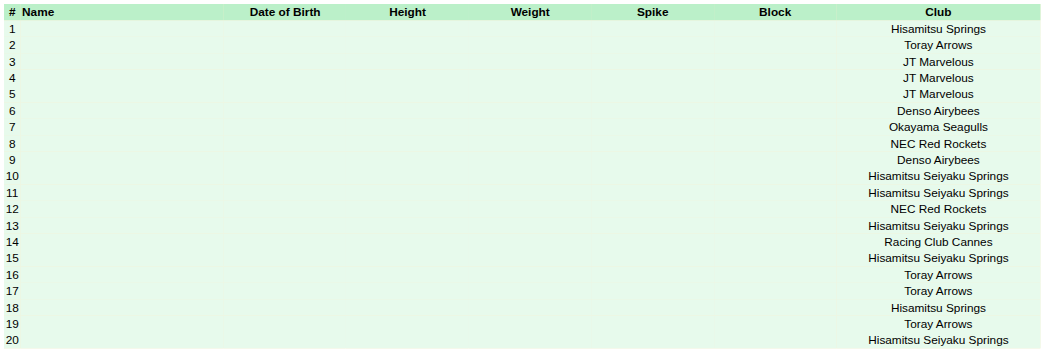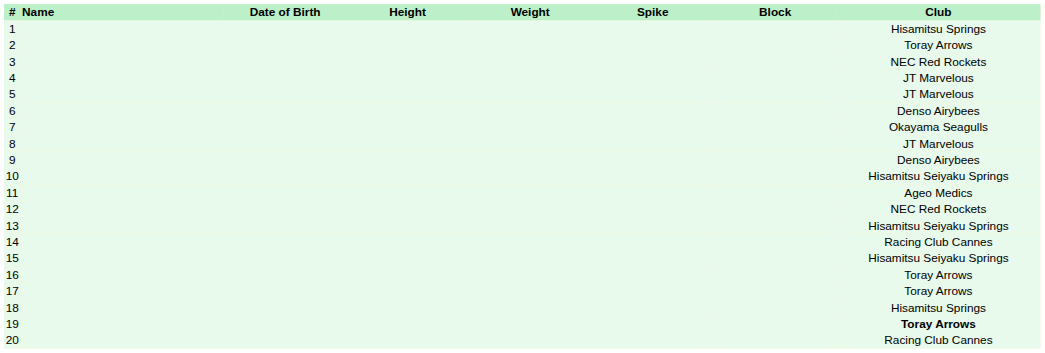3 | Club: JT Marvelous -> NEC Red Rockets
8 | Club: NEC Red Rockets -> JT Marvelous
11 | Club: Hisamitsu Seiyaku Springs -> Ageo Medics
19 | Club: normal -> bold
20 | Club: Hisamitsu Seiyaku Springs -> Racing Club Cannes
